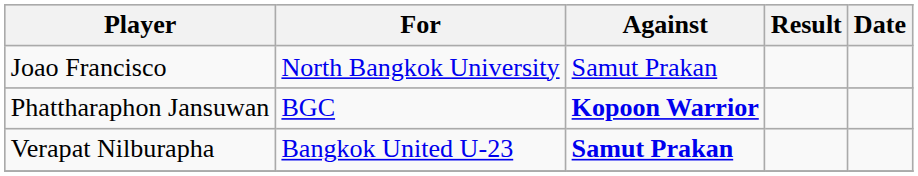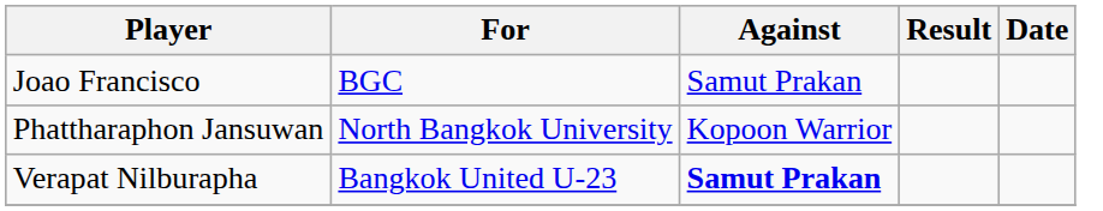Joao Francisco | For: North Bangkok University -> BGC
Phattharaphon Jansuwan | For: BGC -> North Bangkok University
Phattharaphon Jansuwan | Against: bold -> normal
